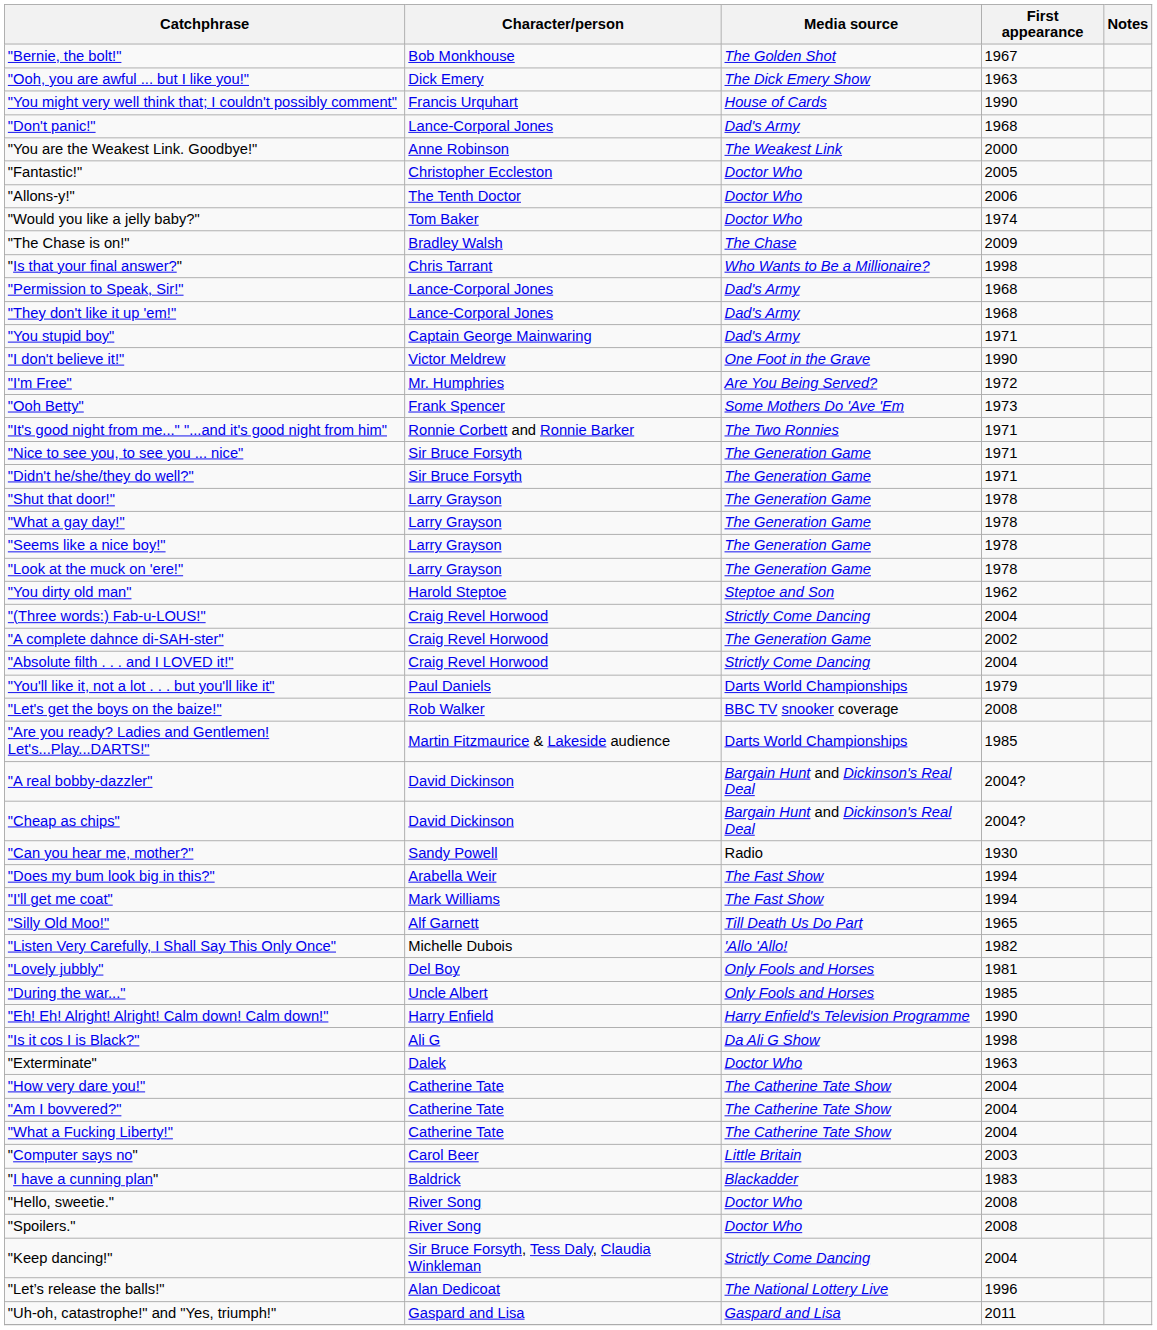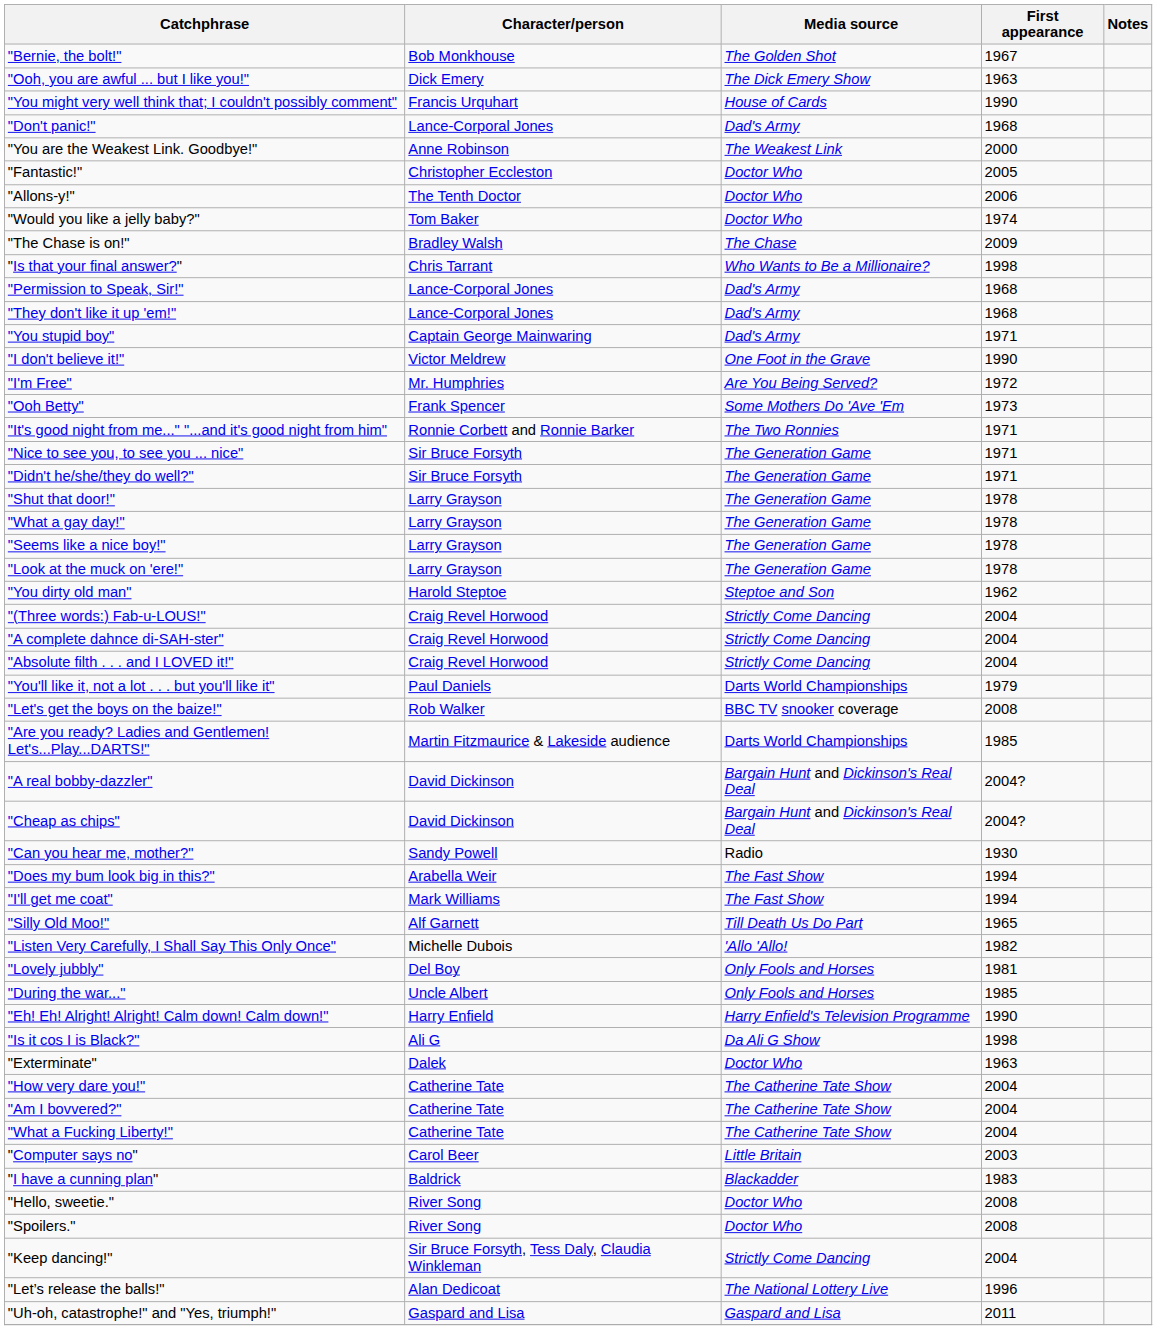"A complete dahnce di-SAH-ster" | Media source: The Generation Game -> Strictly Come Dancing
"A complete dahnce di-SAH-ster" | First appearance: 2002 -> 2004
